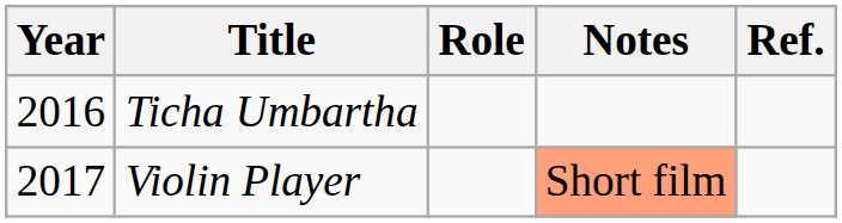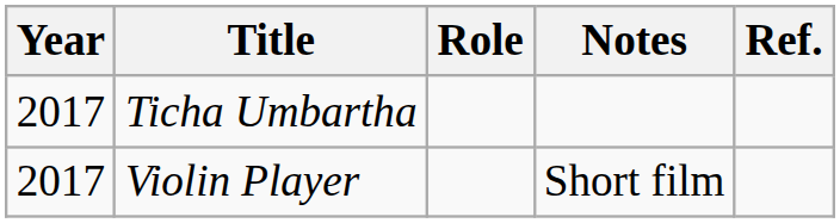Ticha Umbartha | Year: 2016 -> 2017
Violin Player | Notes: lightsalmon background -> no background
